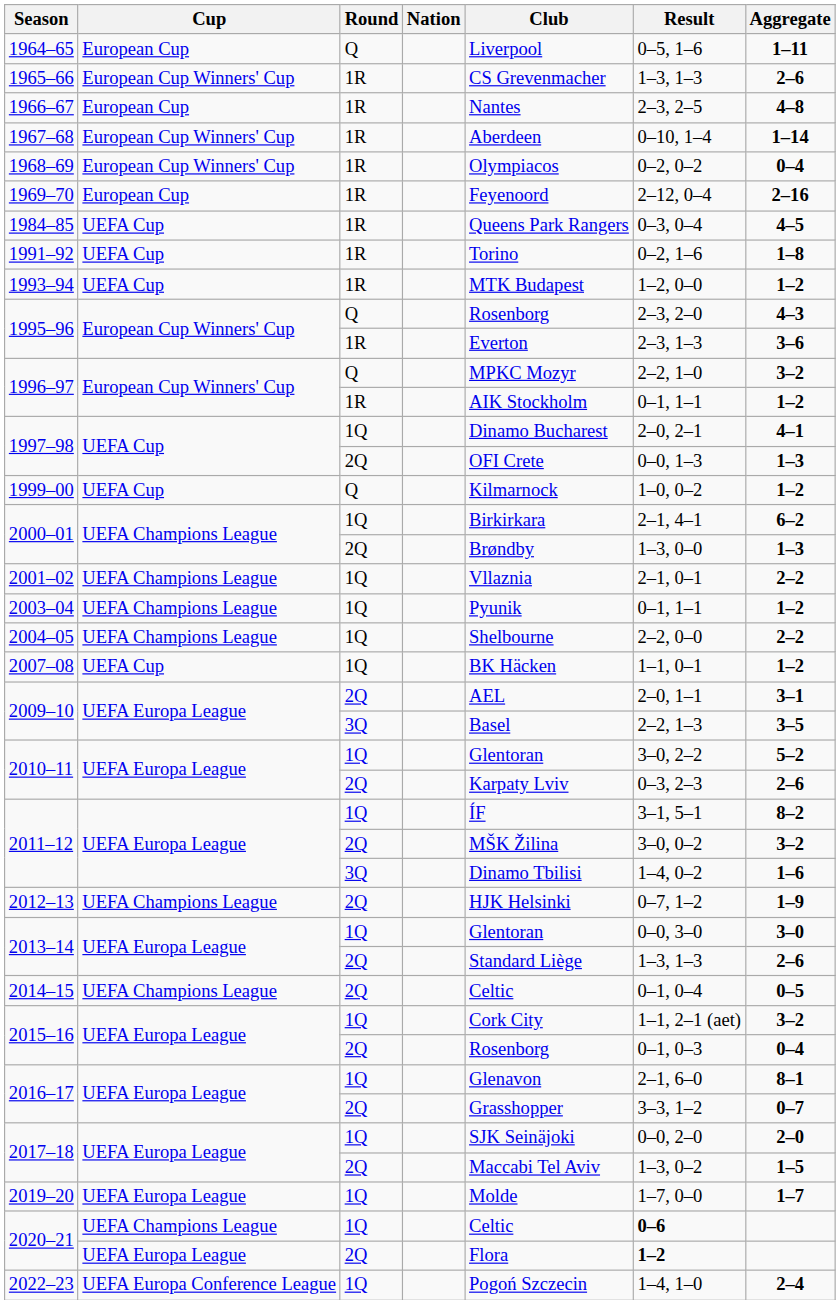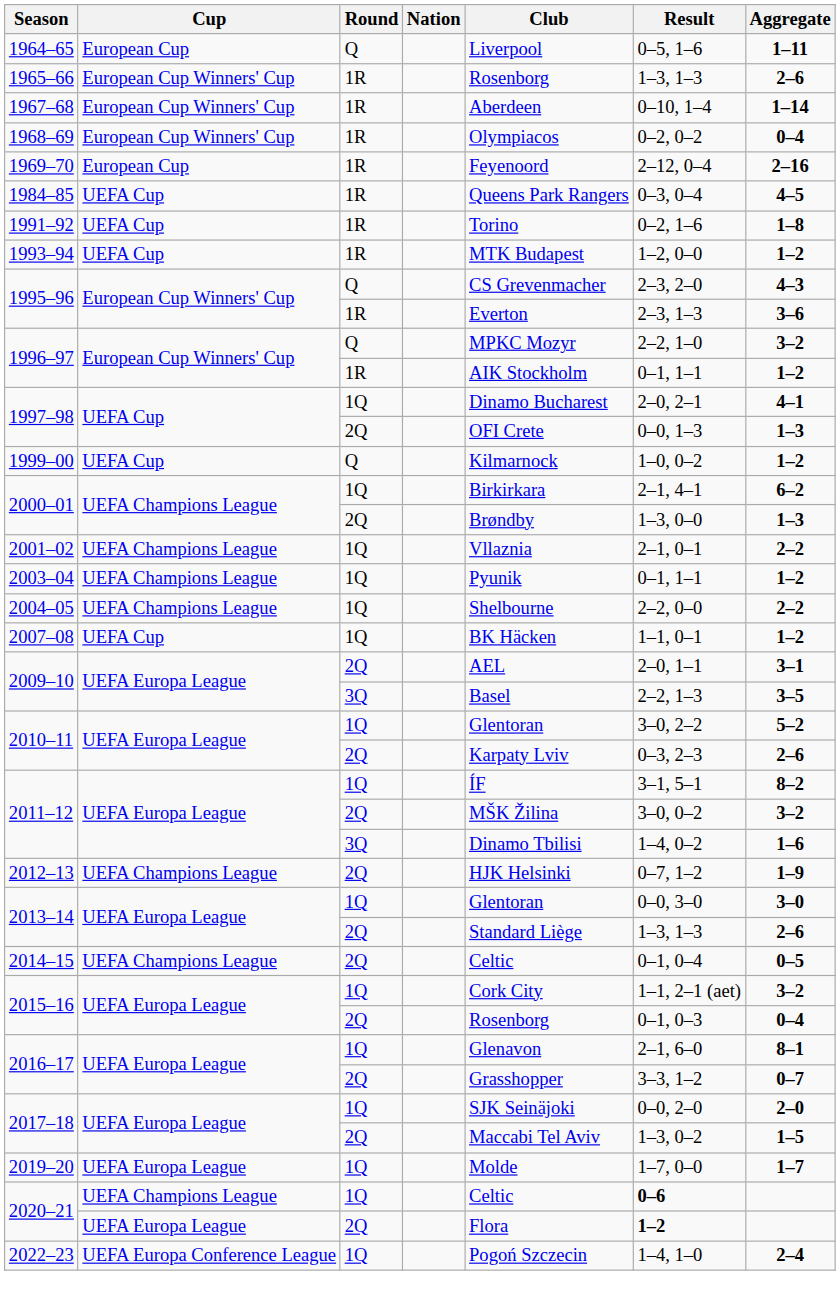1965–66 | Club: CS Grevenmacher -> Rosenborg
- row: 1966–67 | European Cup | 1R | Nantes | 2–3, 2–5 | 4–8
1995–96 / Q | Club: Rosenborg -> CS Grevenmacher
